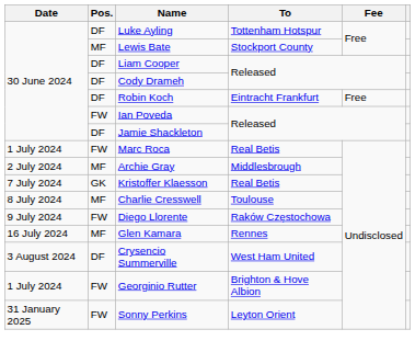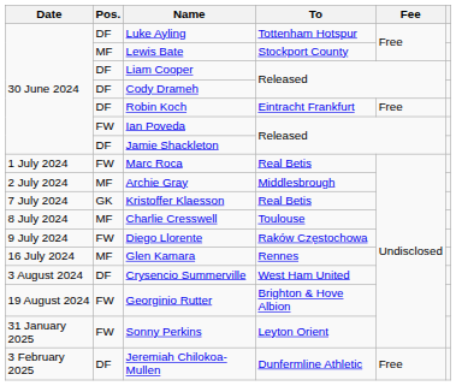Georginio Rutter | Date: 1 July 2024 -> 19 August 2024
+ row: 3 February 2025 | DF | Jeremiah Chilokoa-Mullen | Dunfermline Athletic | Free
